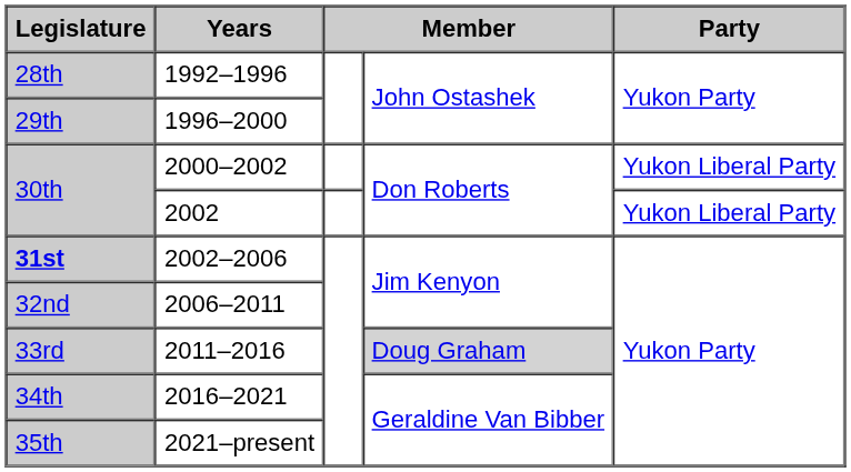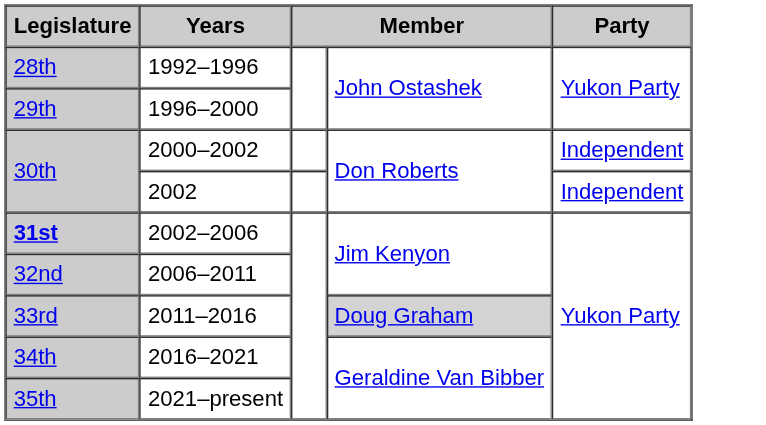2000–2002 | Party: Yukon Liberal Party -> Independent
2002 | Party: Yukon Liberal Party -> Independent
